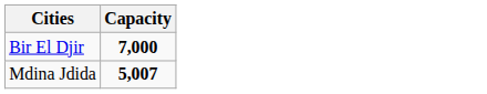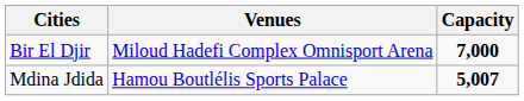+ column: Venues | Miloud Hadefi Complex Omnisport Arena | Hamou Boutlélis Sports Palace
